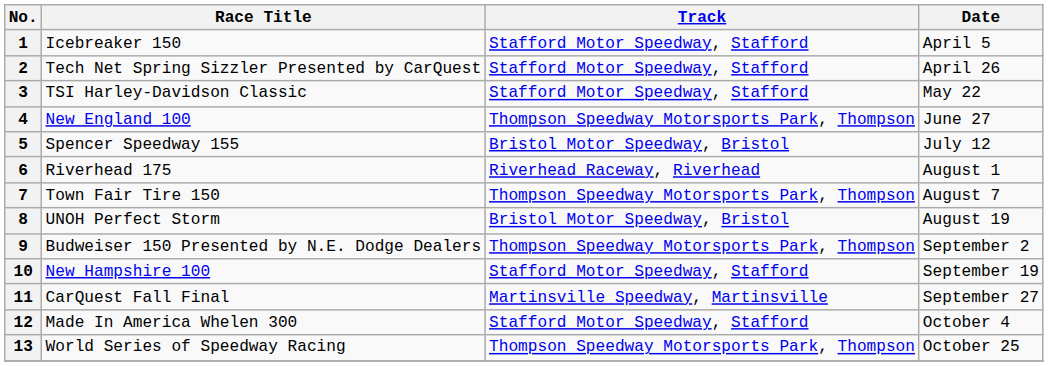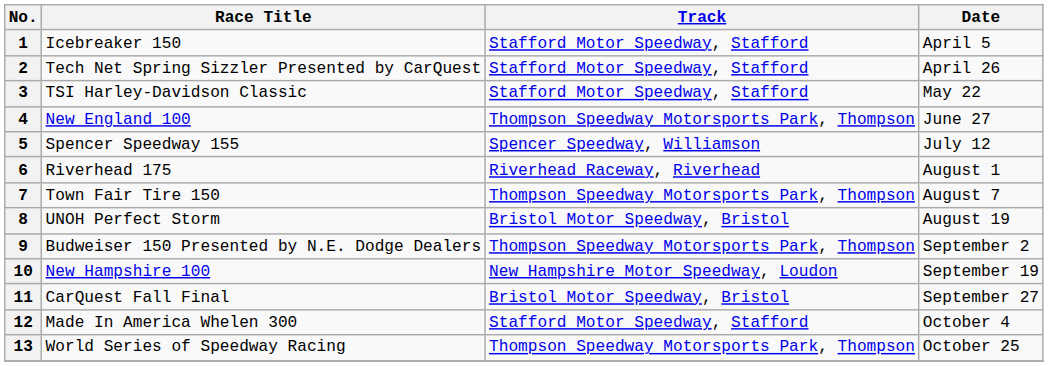5 | Track: Bristol Motor Speedway, Bristol -> Spencer Speedway, Williamson
10 | Track: Stafford Motor Speedway, Stafford -> New Hampshire Motor Speedway, Loudon
11 | Track: Martinsville Speedway, Martinsville -> Bristol Motor Speedway, Bristol
